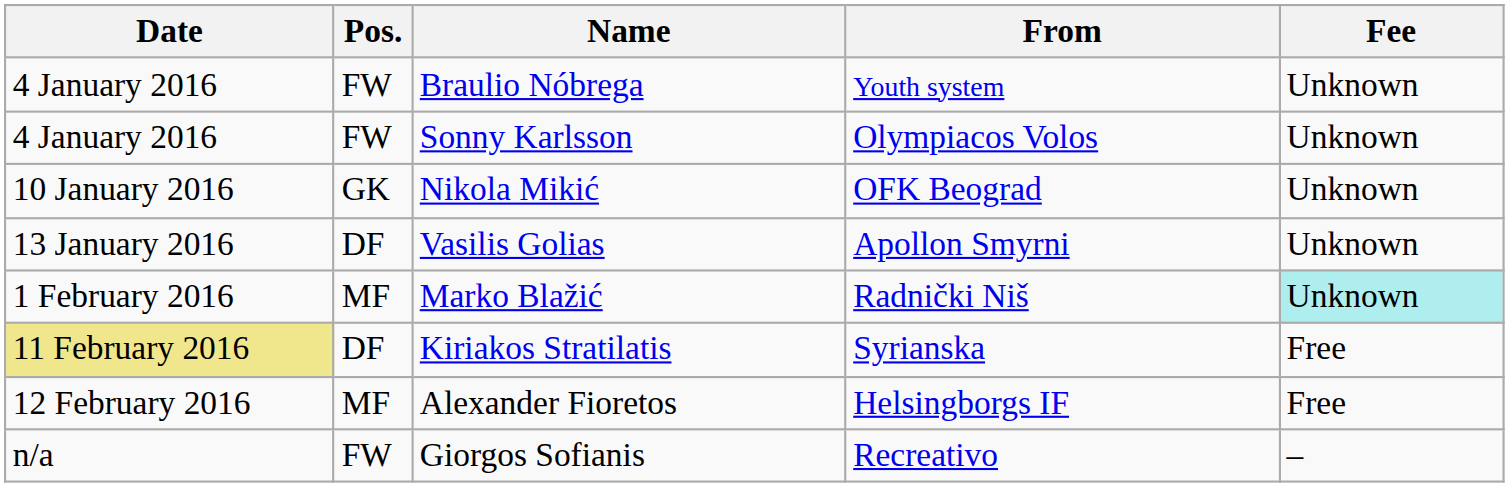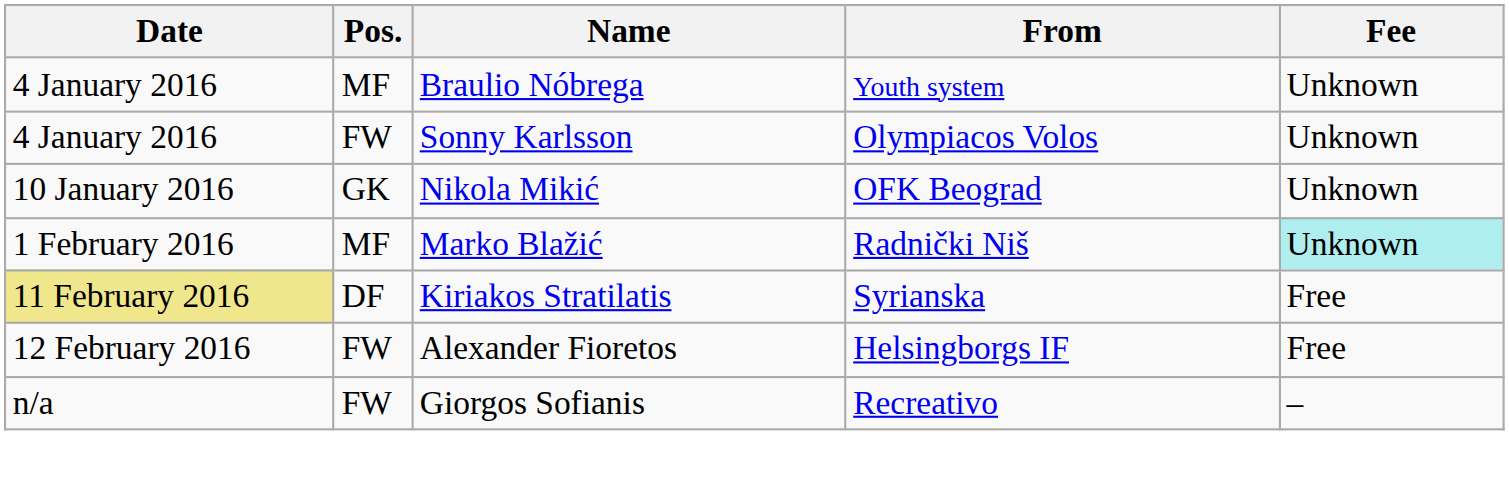Braulio Nóbrega | Pos.: FW -> MF
- row: 13 January 2016 | DF | Vasilis Golias | Apollon Smyrni | Unknown
Alexander Fioretos | Pos.: MF -> FW
